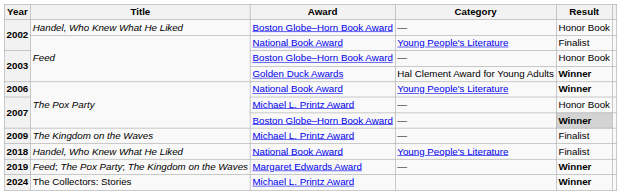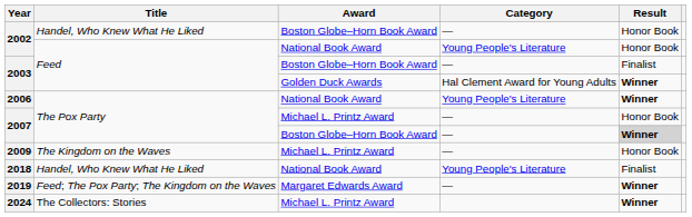2002 / National Book Award | Result: Finalist -> Honor Book
2003 / Boston Globe–Horn Book Award | Result: Honor Book -> Finalist
2009 | Result: Finalist -> Honor Book
